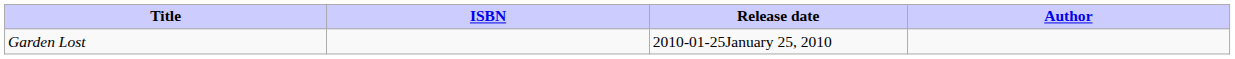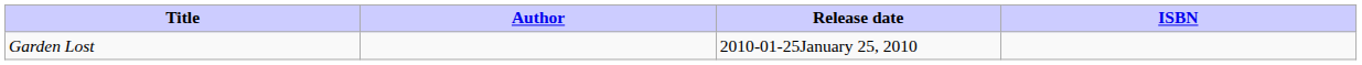columns swapped: Author <-> ISBN
